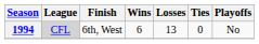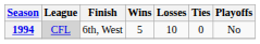1994 | Wins: 6 -> 5
1994 | Losses: 13 -> 10
